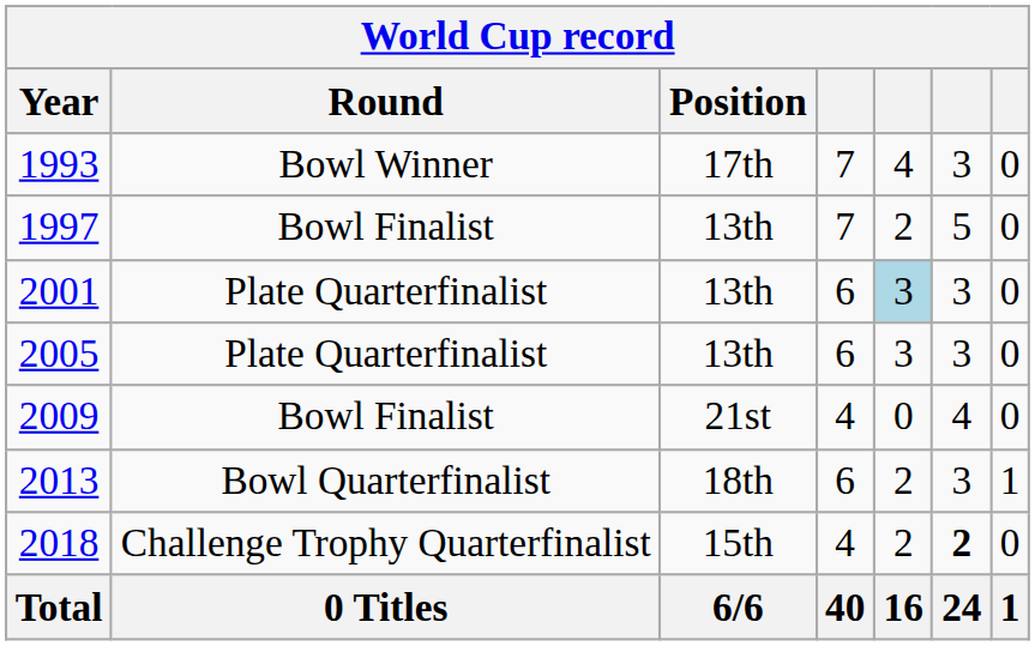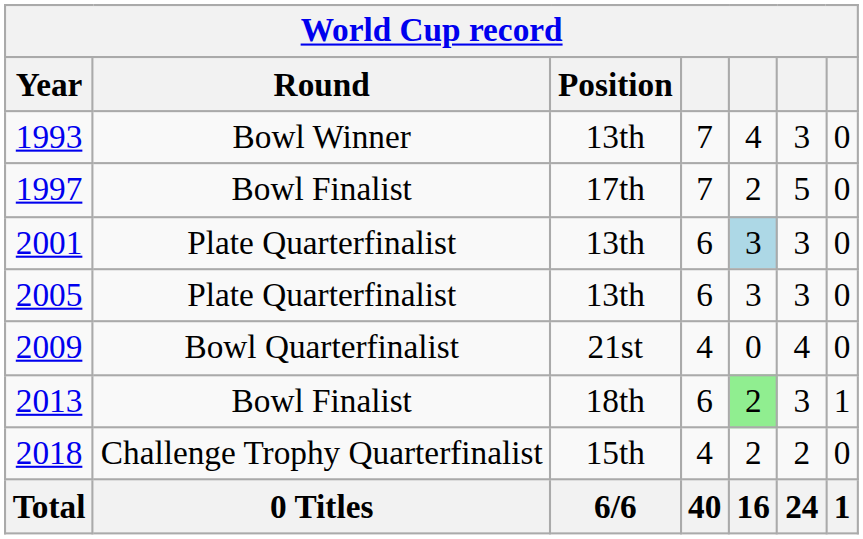1993 | Position: 17th -> 13th
1997 | Position: 13th -> 17th
2009 | Round: Bowl Finalist -> Bowl Quarterfinalist
2013 | Round: Bowl Quarterfinalist -> Bowl Finalist
2013 | column 5: no background -> lightgreen background
2018 | column 6: bold -> normal
